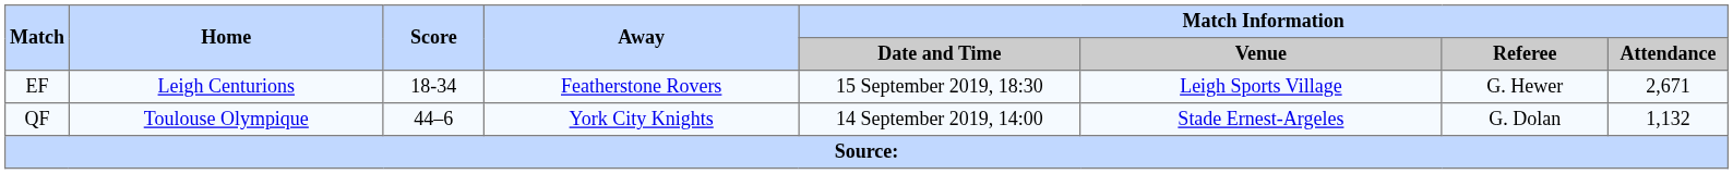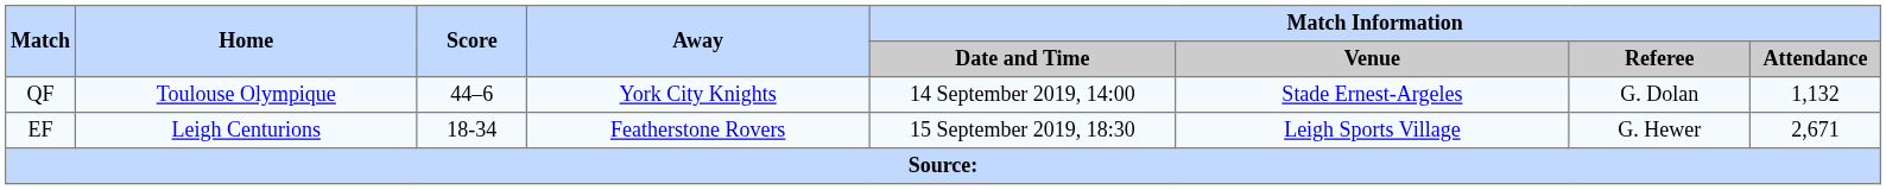rows swapped: QF <-> EF
